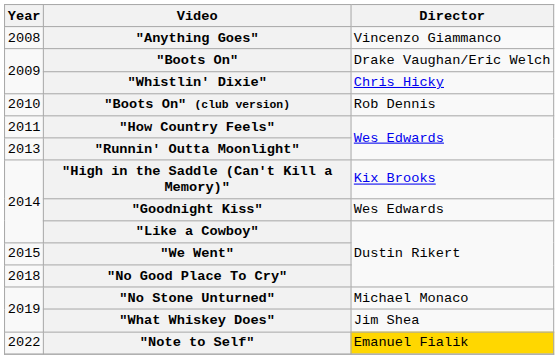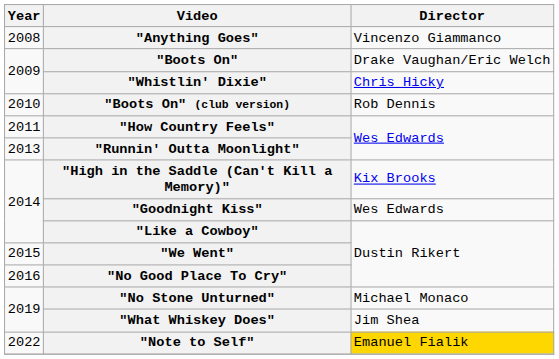"No Good Place To Cry" | Year: 2018 -> 2016
